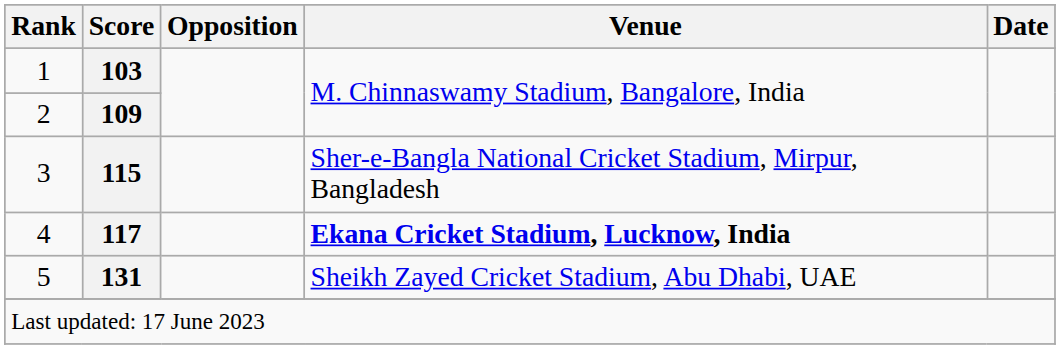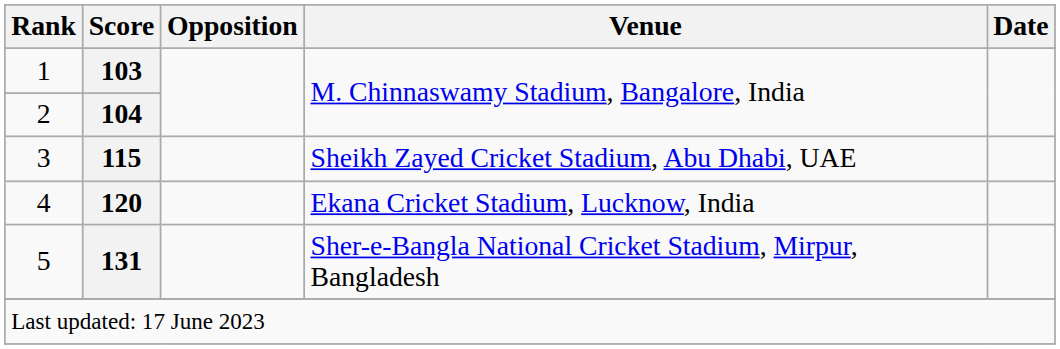2 | Score: 109 -> 104
3 | Venue: Sher-e-Bangla National Cricket Stadium, Mirpur, Bangladesh -> Sheikh Zayed Cricket Stadium, Abu Dhabi, UAE
4 | Score: 117 -> 120
4 | Venue: bold -> normal
5 | Venue: Sheikh Zayed Cricket Stadium, Abu Dhabi, UAE -> Sher-e-Bangla National Cricket Stadium, Mirpur, Bangladesh
